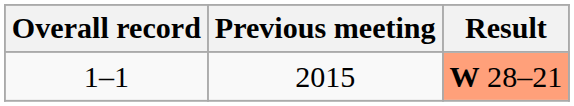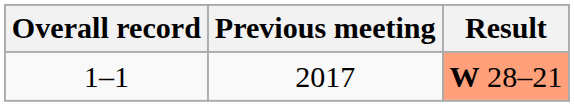1–1 | Previous meeting: 2015 -> 2017
